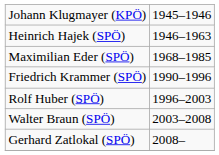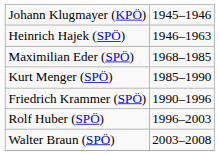+ row: Kurt Menger (SPÖ) | 1985–1990
- row: Gerhard Zatlokal (SPÖ) | 2008–
